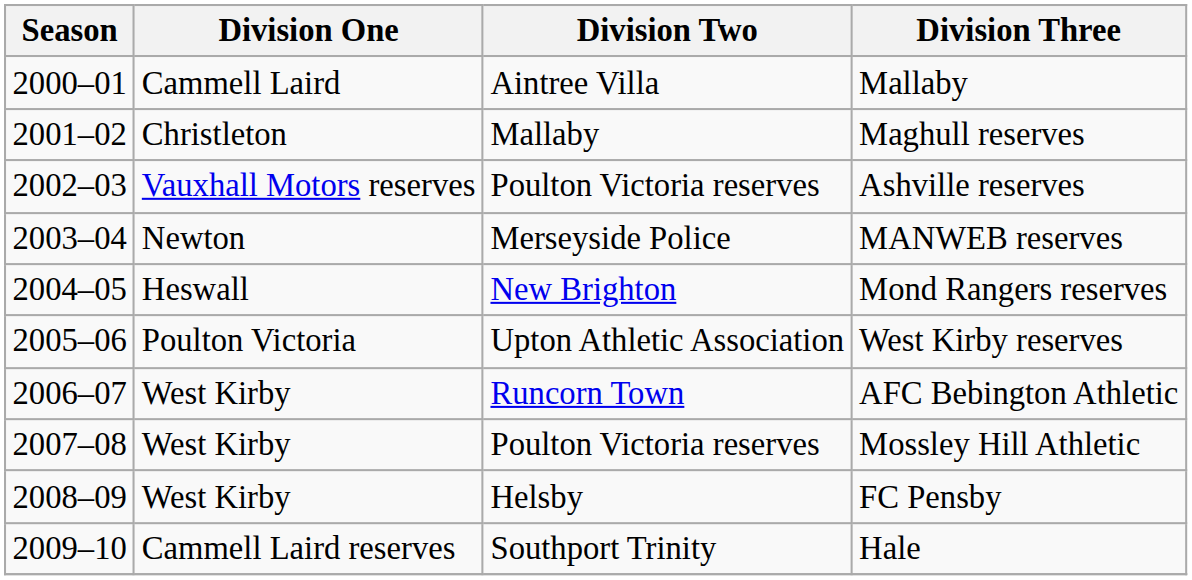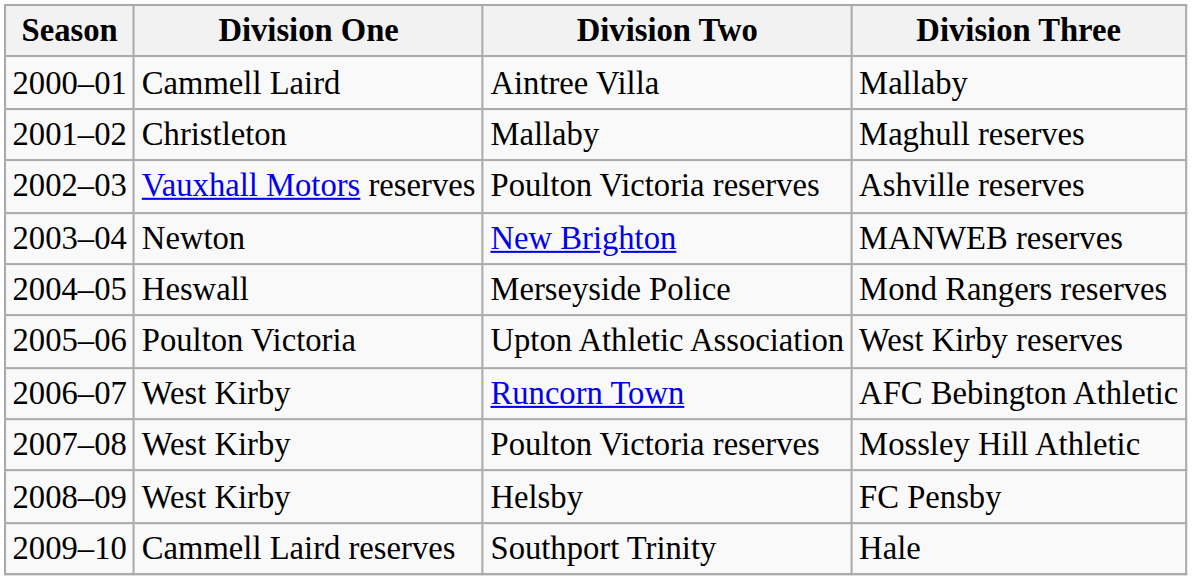MANWEB reserves | Division Two: Merseyside Police -> New Brighton
Mond Rangers reserves | Division Two: New Brighton -> Merseyside Police
